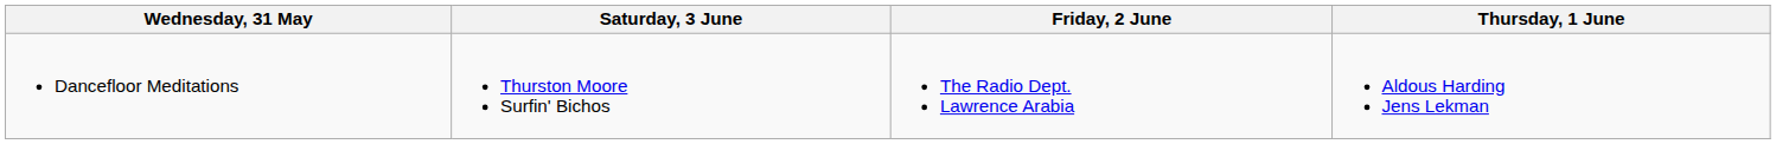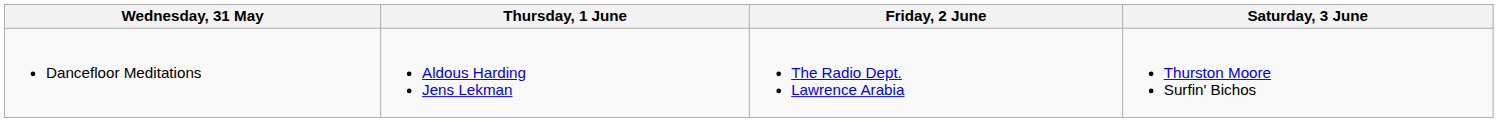columns swapped: Thursday, 1 June <-> Saturday, 3 June
